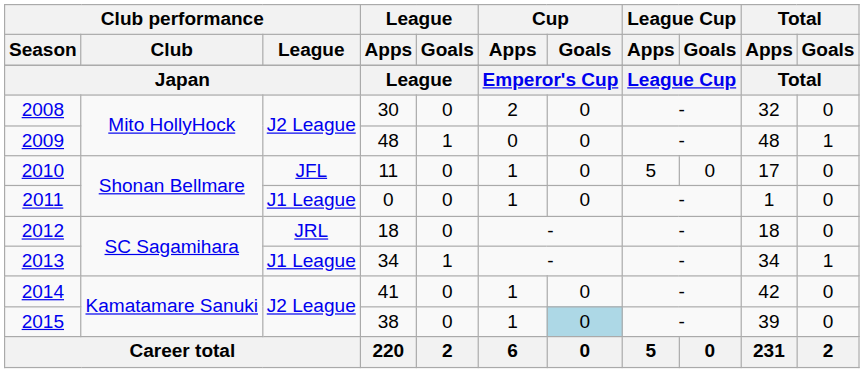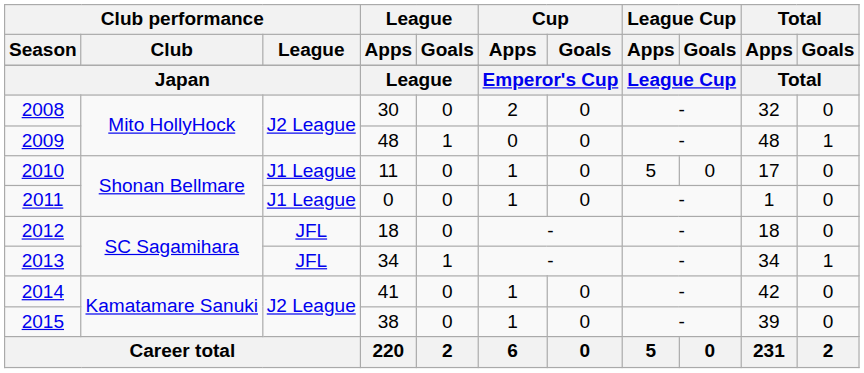2010 | Club performance / League: JFL -> J1 League
2012 | Club performance / League: JRL -> JFL
2013 | Club performance / League: J1 League -> JFL
2015 | Cup / Goals: lightblue background -> no background
